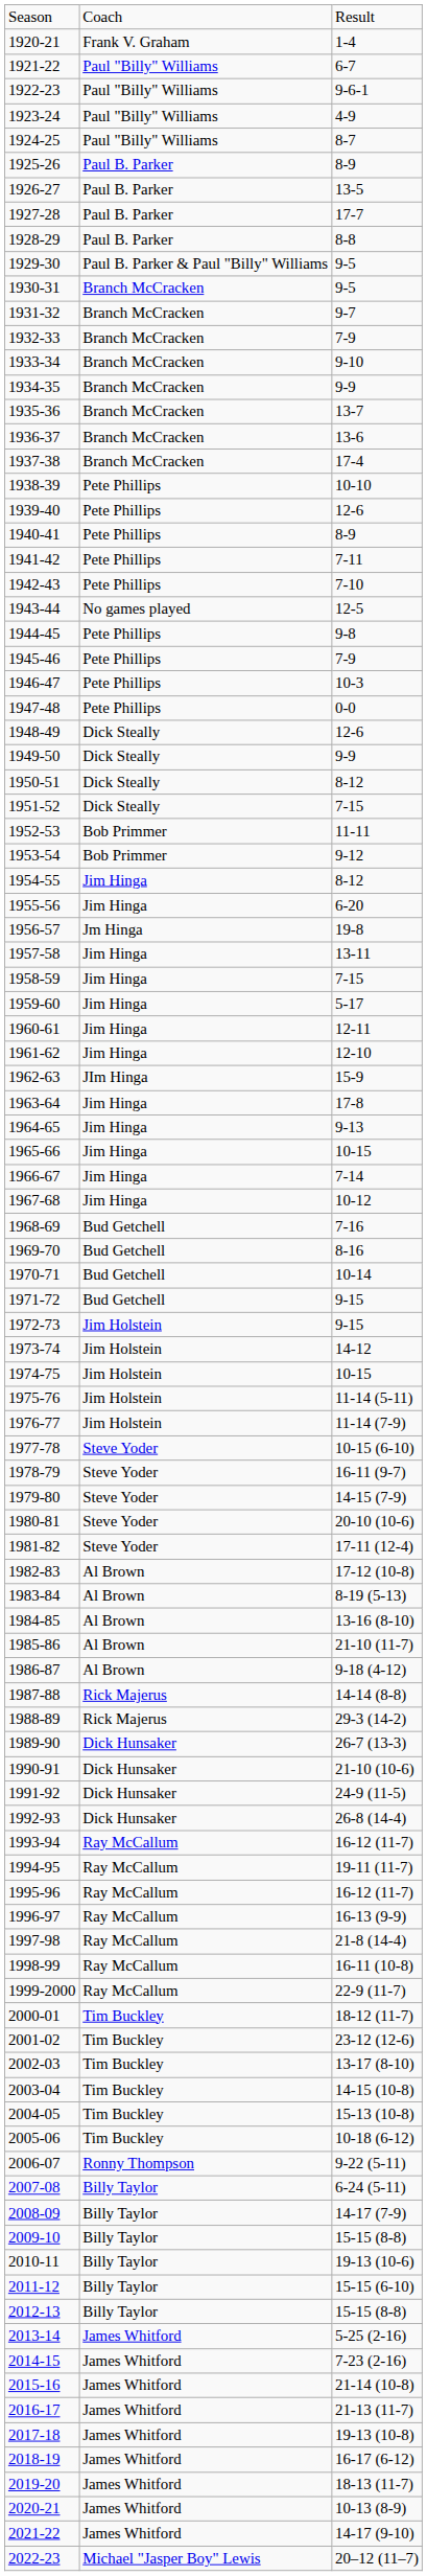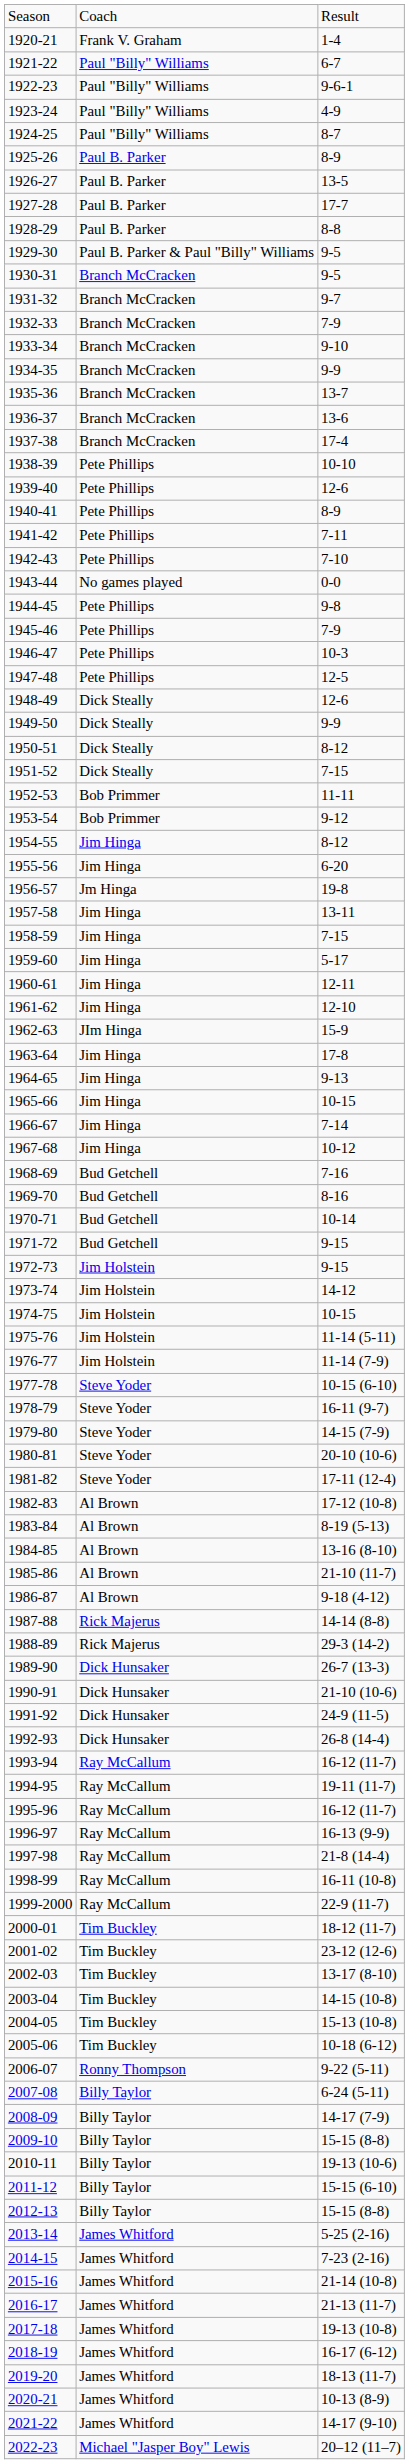1943-44 | column 3: 12-5 -> 0-0
1947-48 | column 3: 0-0 -> 12-5
